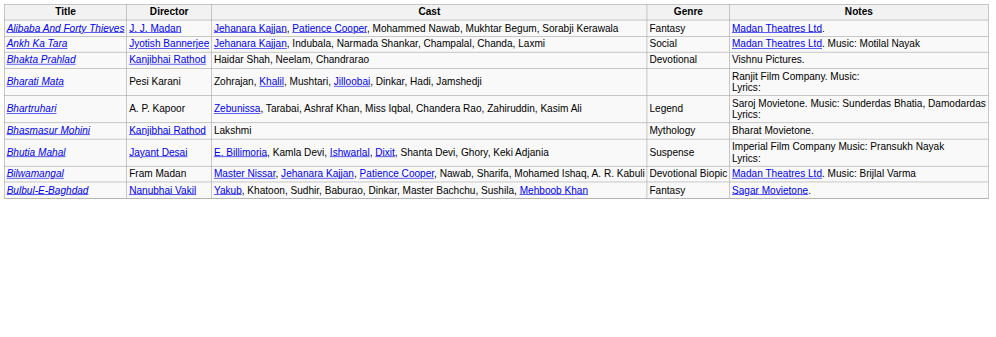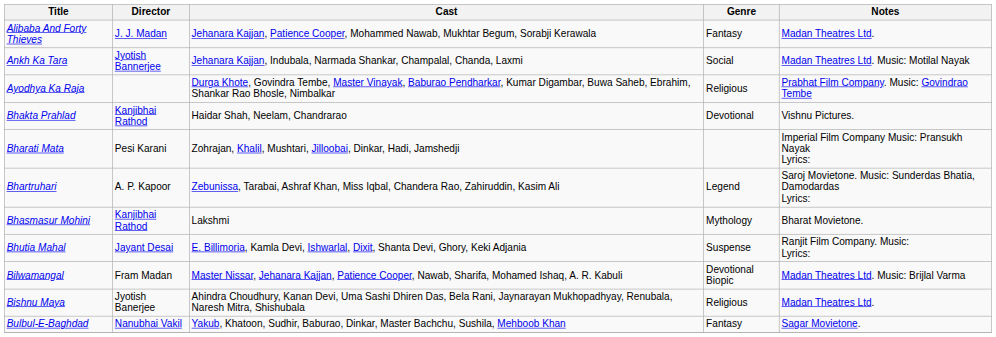+ row: Ayodhya Ka Raja | Durga Khote, Govindra Tembe, Master Vinayak, Baburao Pendharkar, Kumar Digambar, Buwa Saheb, Ebrahim, Shankar Rao Bhosle, Nimbalkar | Religious | Prabhat Film Company. Music: Govindrao Tembe
Bharati Mata | Notes: Ranjit Film Company. Music: Lyrics: -> Imperial Film Company Music: Pransukh Nayak Lyrics:
Bhutia Mahal | Notes: Imperial Film Company Music: Pransukh Nayak Lyrics: -> Ranjit Film Company. Music: Lyrics:
+ row: Bishnu Maya | Jyotish Banerjee | Ahindra Choudhury, Kanan Devi, Uma Sashi Dhiren Das, Bela Rani, Jaynarayan Mukhopadhyay, Renubala, Naresh Mitra, Shishubala | Religious | Madan Theatres Ltd.
